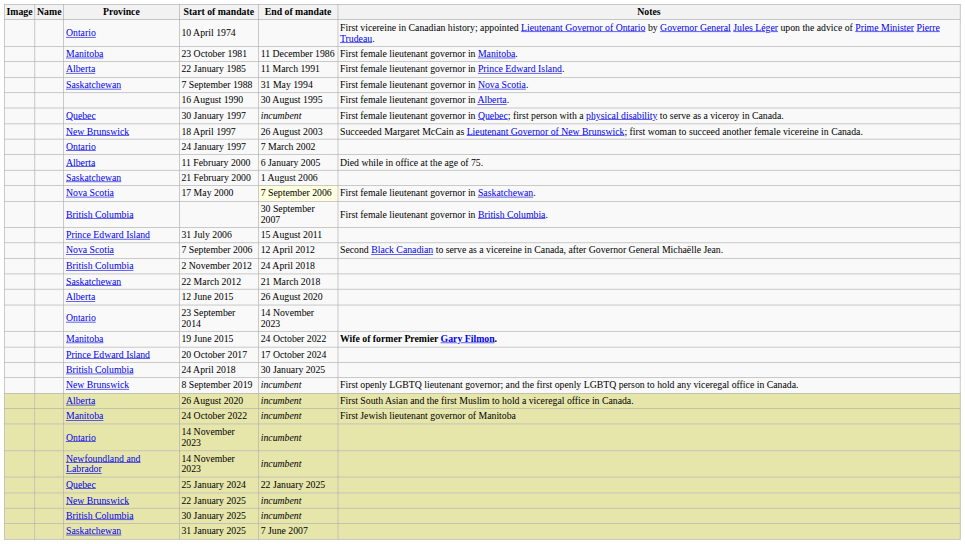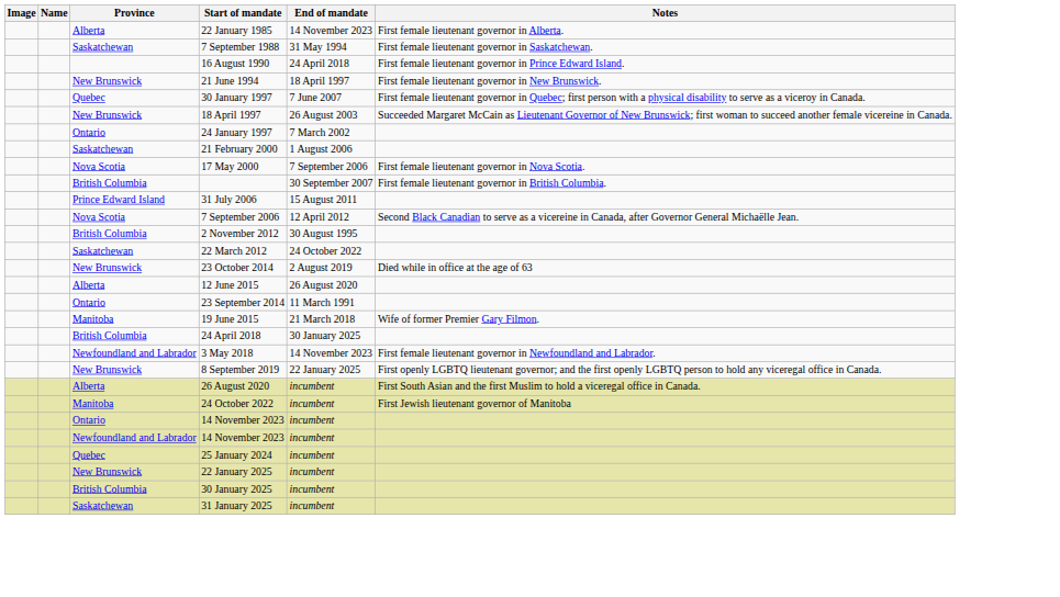- row: Ontario | 10 April 1974 | First vicereine in Canadian history; appointed Lieutenant Governor of Ontario by Governor General Jules Léger upon the advice of Prime Minister Pierre Trudeau.
- row: Manitoba | 23 October 1981 | 11 December 1986 | First female lieutenant governor in Manitoba.
22 January 1985 | End of mandate: 11 March 1991 -> 14 November 2023
22 January 1985 | Notes: First female lieutenant governor in Prince Edward Island. -> First female lieutenant governor in Alberta.
7 September 1988 | Notes: First female lieutenant governor in Nova Scotia. -> First female lieutenant governor in Saskatchewan.
16 August 1990 | End of mandate: 30 August 1995 -> 24 April 2018
16 August 1990 | Notes: First female lieutenant governor in Alberta. -> First female lieutenant governor in Prince Edward Island.
+ row: New Brunswick | 21 June 1994 | 18 April 1997 | First female lieutenant governor in New Brunswick.
30 January 1997 | End of mandate: incumbent -> 7 June 2007
- row: Alberta | 11 February 2000 | 6 January 2005 | Died while in office at the age of 75.
17 May 2000 | End of mandate: lightyellow background -> no background
17 May 2000 | Notes: First female lieutenant governor in Saskatchewan. -> First female lieutenant governor in Nova Scotia.
2 November 2012 | End of mandate: 24 April 2018 -> 30 August 1995
22 March 2012 | End of mandate: 21 March 2018 -> 24 October 2022
+ row: New Brunswick | 23 October 2014 | 2 August 2019 | Died while in office at the age of 63
23 September 2014 | End of mandate: 14 November 2023 -> 11 March 1991
19 June 2015 | End of mandate: 24 October 2022 -> 21 March 2018
19 June 2015 | Notes: bold -> normal
- row: Prince Edward Island | 20 October 2017 | 17 October 2024
+ row: Newfoundland and Labrador | 3 May 2018 | 14 November 2023 | First female lieutenant governor in Newfoundland and Labrador.
8 September 2019 | End of mandate: incumbent -> 22 January 2025
25 January 2024 | End of mandate: 22 January 2025 -> incumbent
31 January 2025 | End of mandate: 7 June 2007 -> incumbent
